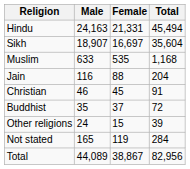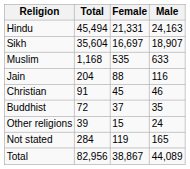columns swapped: Total <-> Male
